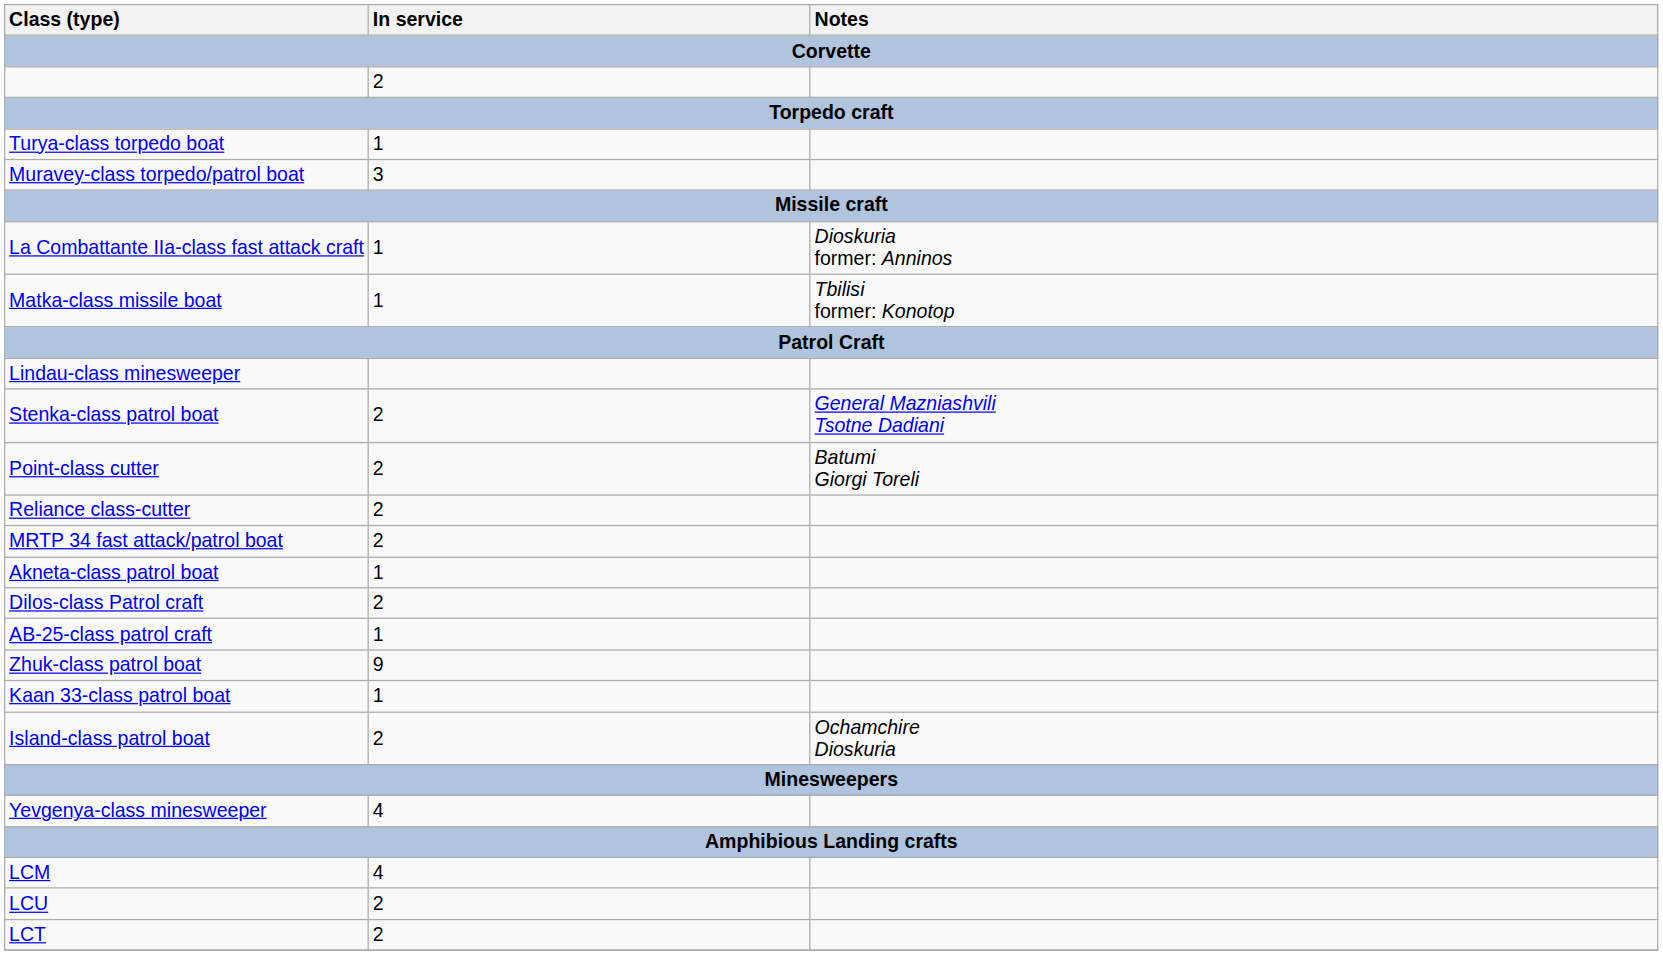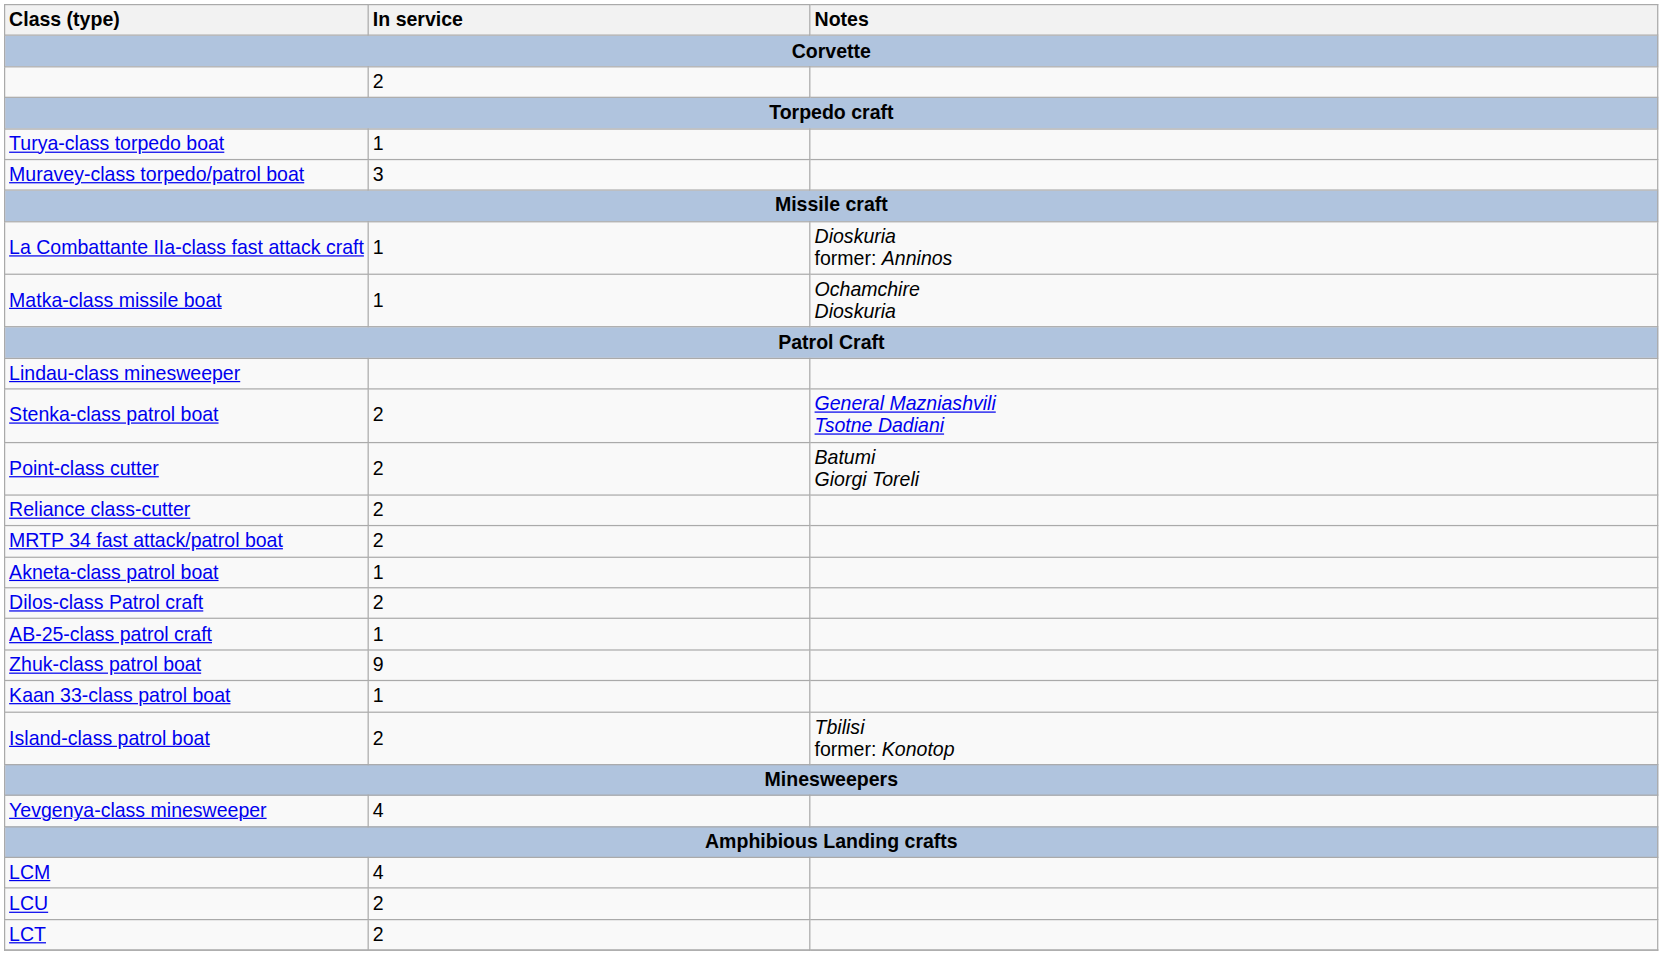Matka-class missile boat | Notes: Tbilisi former: Konotop -> Ochamchire Dioskuria
Island-class patrol boat | Notes: Ochamchire Dioskuria -> Tbilisi former: Konotop
